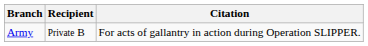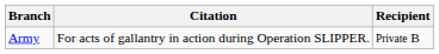columns swapped: Recipient <-> Citation
